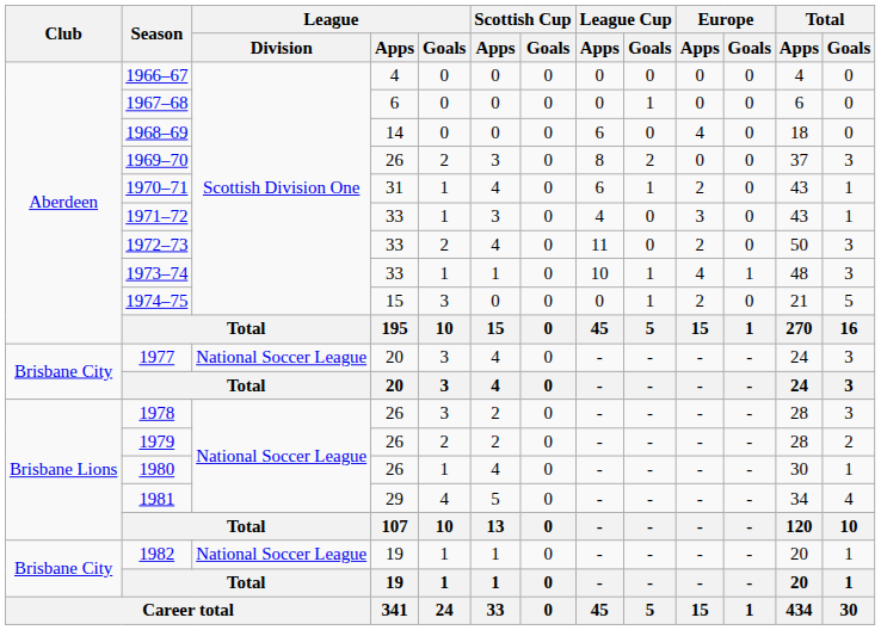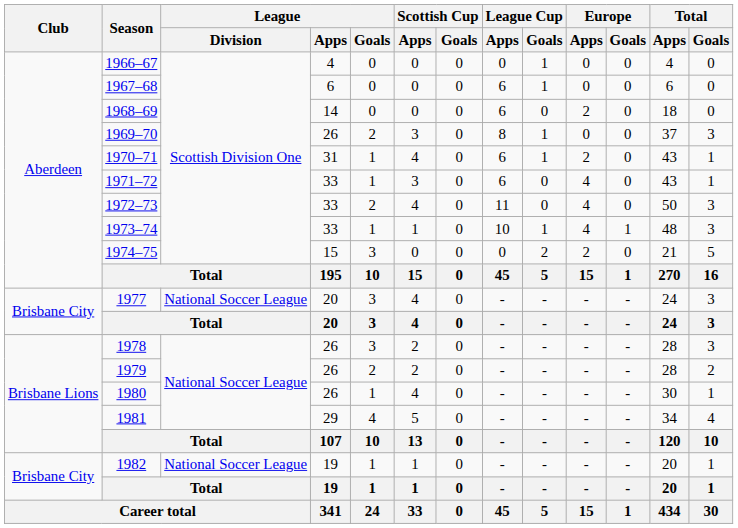1966–67 | League Cup / Goals: 0 -> 1
1967–68 | League Cup / Apps: 0 -> 6
1968–69 | Europe / Apps: 4 -> 2
1969–70 | League Cup / Goals: 2 -> 1
1971–72 | League Cup / Apps: 4 -> 6
1971–72 | Europe / Apps: 3 -> 4
1972–73 | Europe / Apps: 2 -> 4
1974–75 | League Cup / Goals: 1 -> 2
